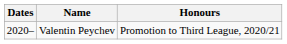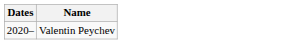- column: Honours | Promotion to Third League, 2020/21
